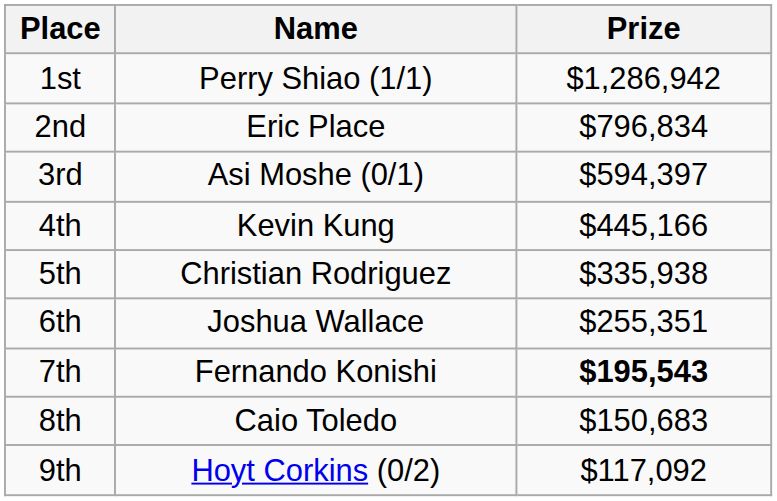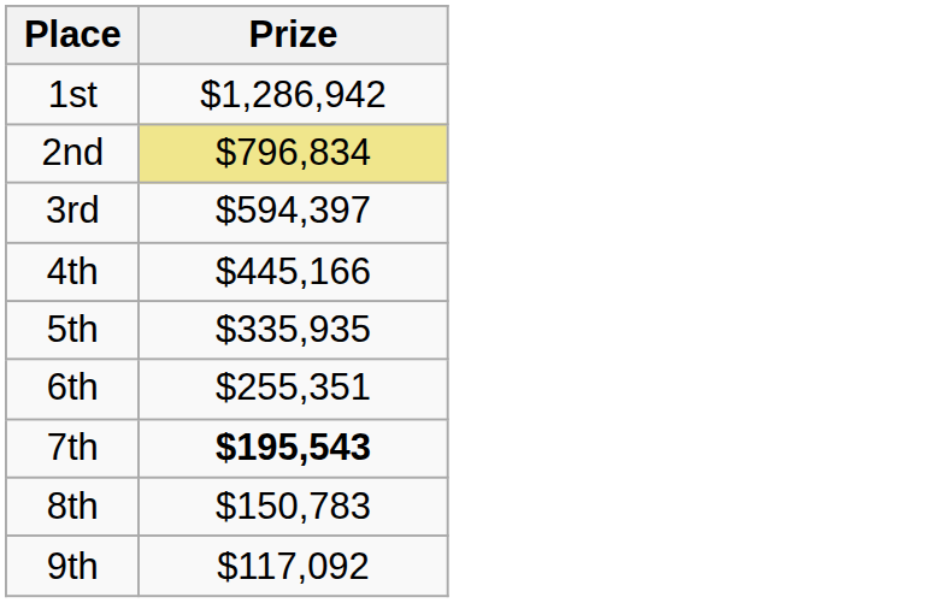- column: Name | Perry Shiao (1/1) | Eric Place | Asi Moshe (0/1) | Kevin Kung | Christian Rodriguez | Joshua Wallace | Fernando Konishi | Caio Toledo | Hoyt Corkins (0/2)
2nd | Prize: no background -> khaki background
5th | Prize: $335,938 -> $335,935
8th | Prize: $150,683 -> $150,783
